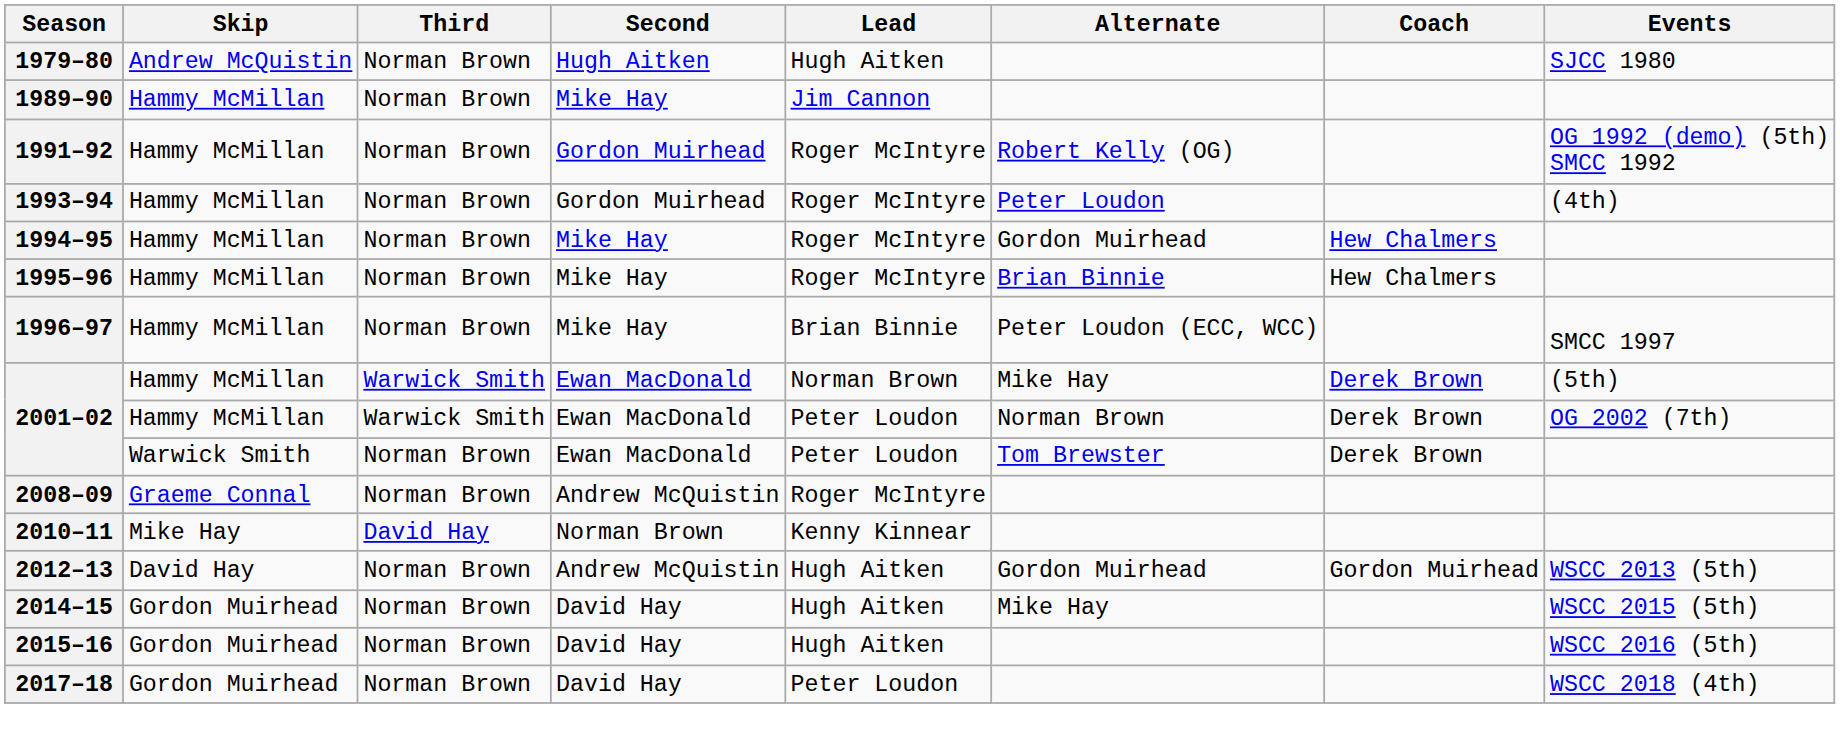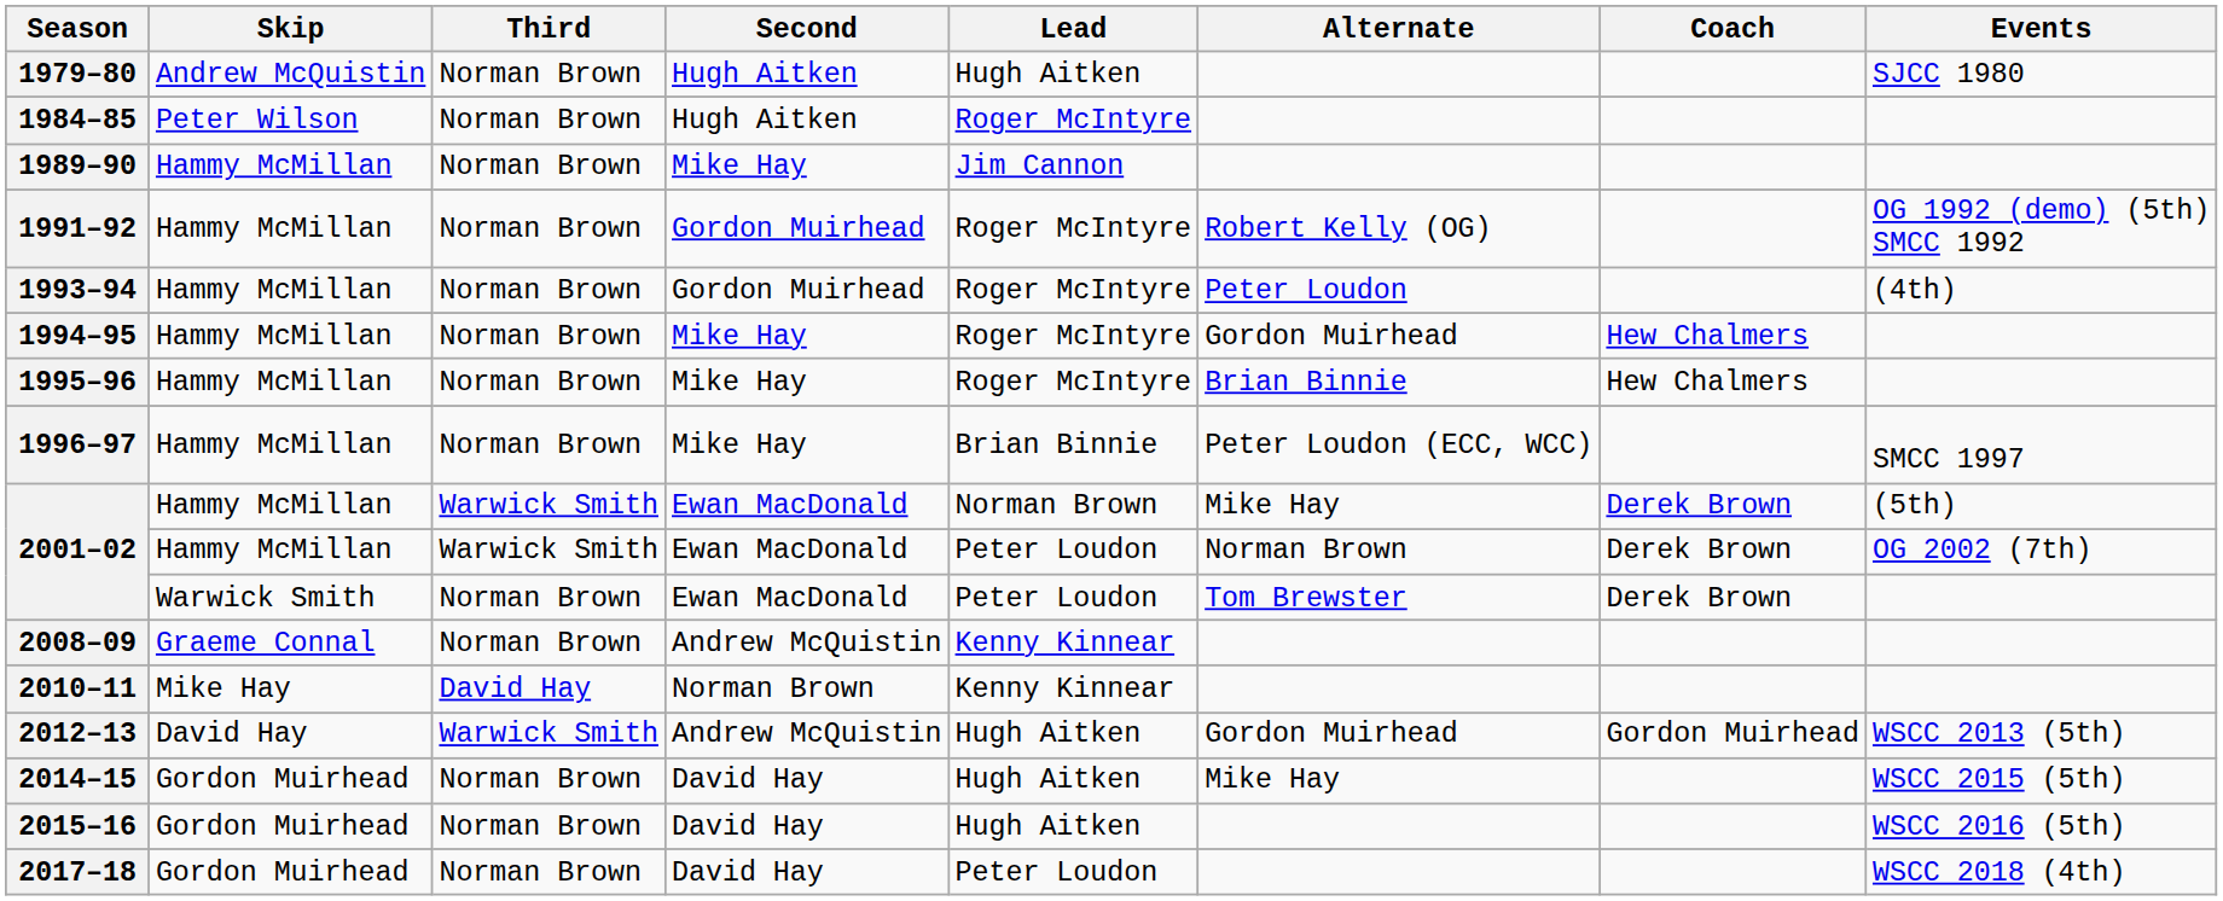+ row: 1984–85 | Peter Wilson | Norman Brown | Hugh Aitken | Roger McIntyre
2008–09 | Lead: Roger McIntyre -> Kenny Kinnear
2012–13 | Third: Norman Brown -> Warwick Smith
